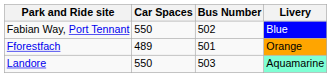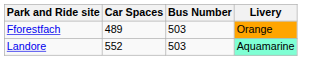- row: Fabian Way, Port Tennant | 550 | 502 | Blue
Fforestfach | Bus Number: 501 -> 503
Landore | Car Spaces: 550 -> 552
